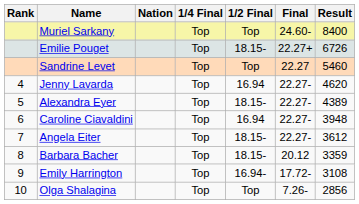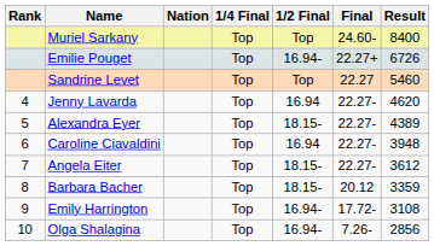Emilie Pouget | 1/2 Final: 18.15- -> 16.94-
Olga Shalagina | 1/2 Final: Top -> 16.94-
